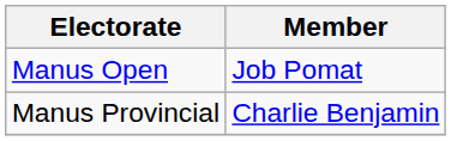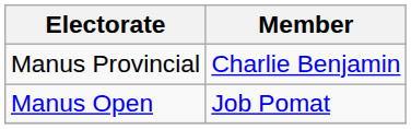rows swapped: Manus Provincial <-> Manus Open
